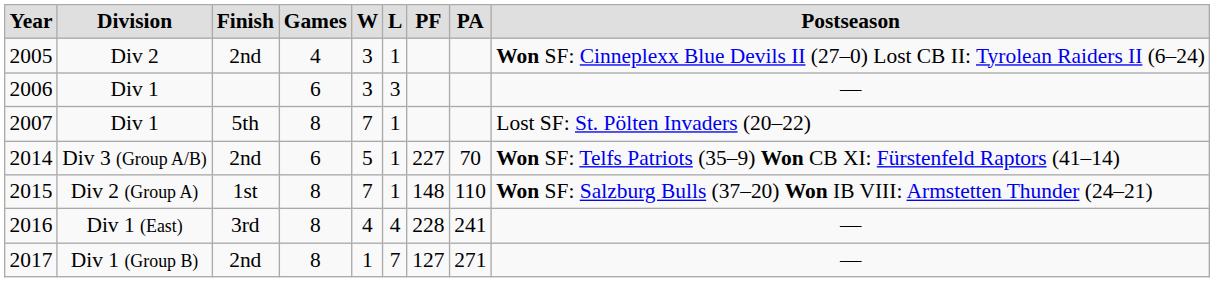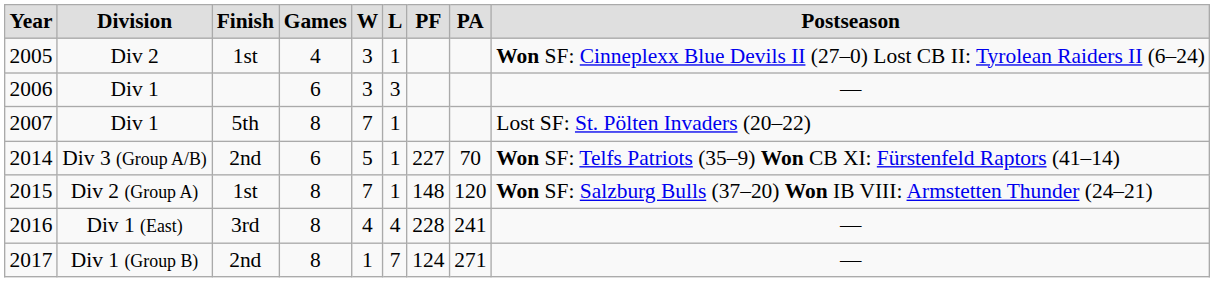2005 | column 3: 2nd -> 1st
2015 | column 8: 110 -> 120
2017 | column 7: 127 -> 124
